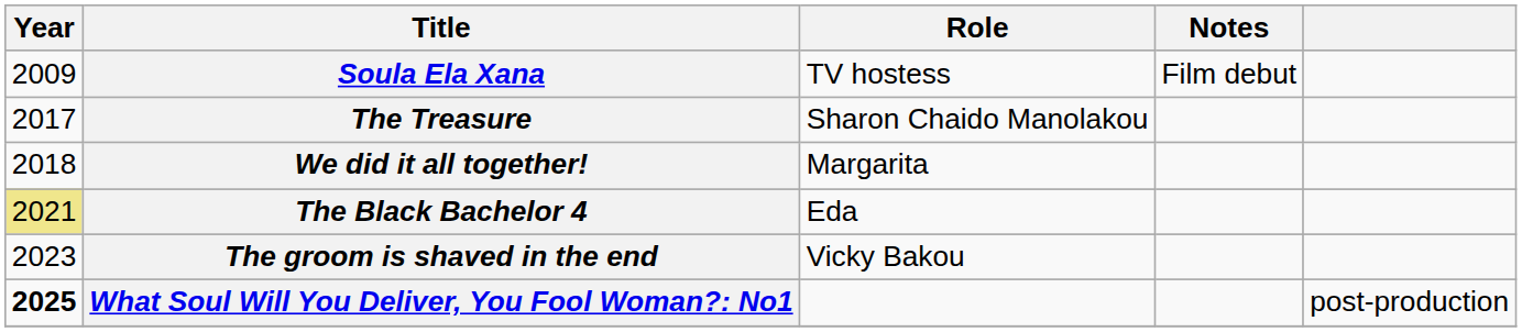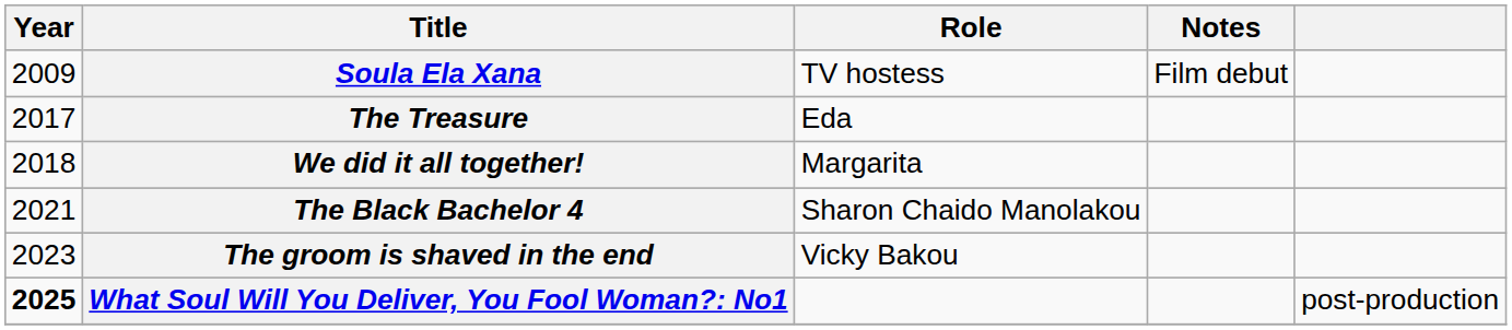The Treasure | Role: Sharon Chaido Manolakou -> Eda
The Black Bachelor 4 | Year: khaki background -> no background
The Black Bachelor 4 | Role: Eda -> Sharon Chaido Manolakou
